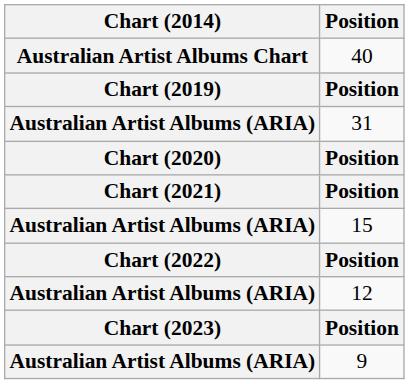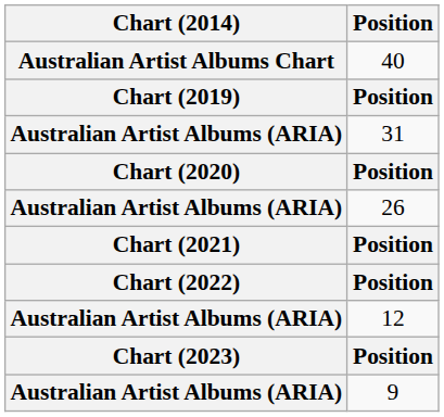+ row: Australian Artist Albums (ARIA) | 26
- row: Australian Artist Albums (ARIA) | 15
